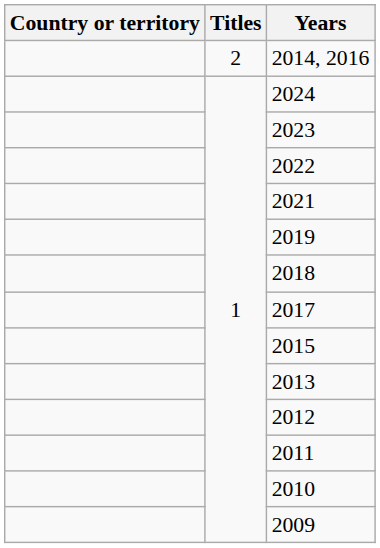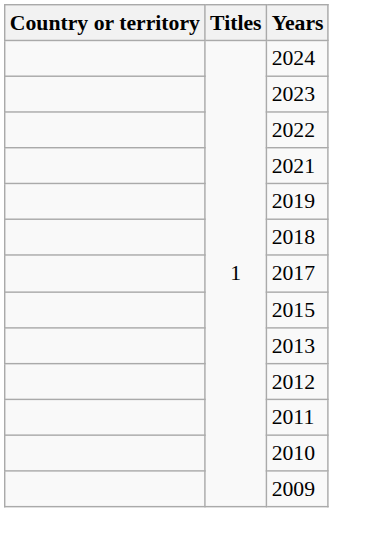- row: 2 | 2014, 2016
